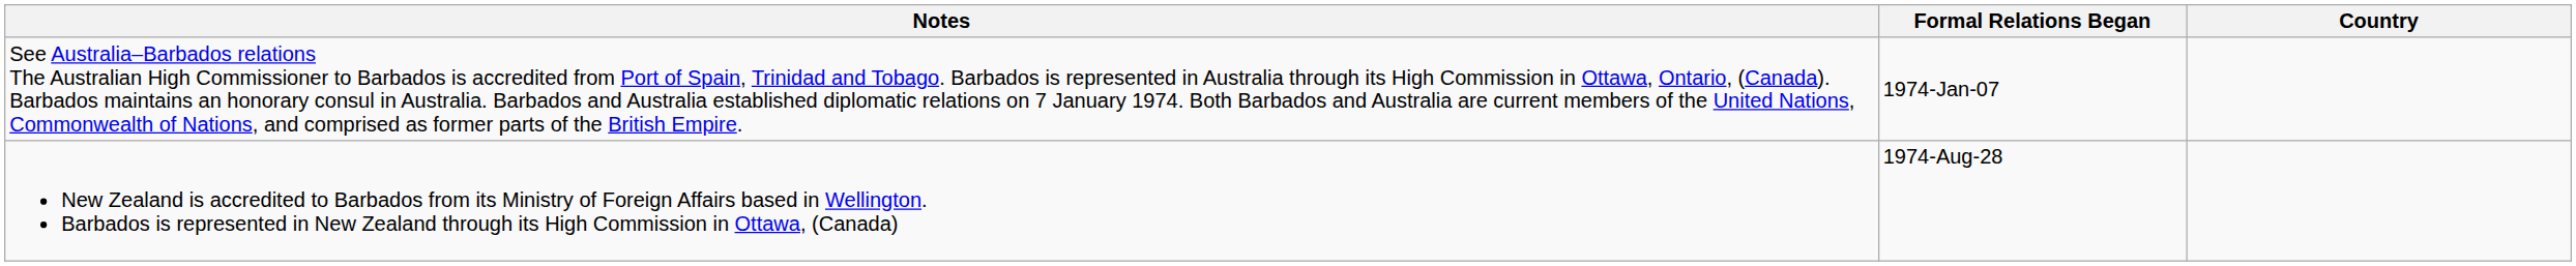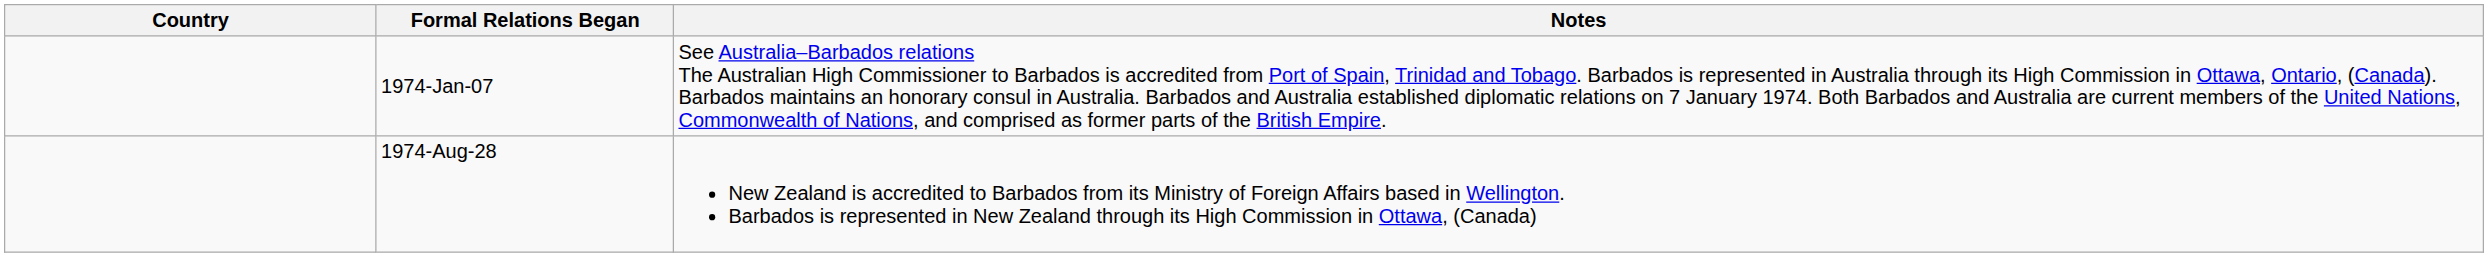columns swapped: Country <-> Notes
